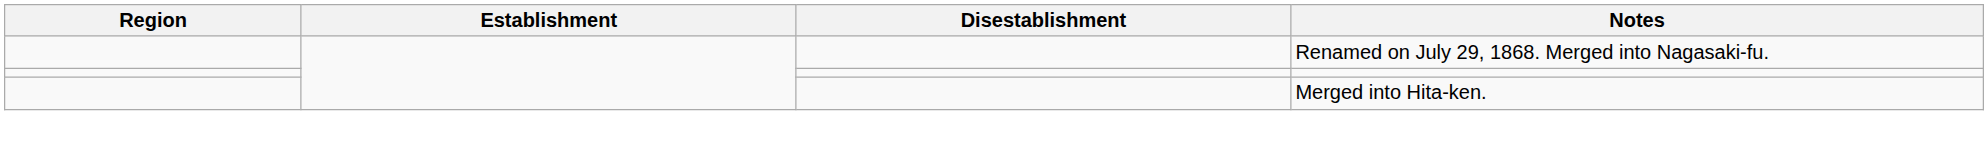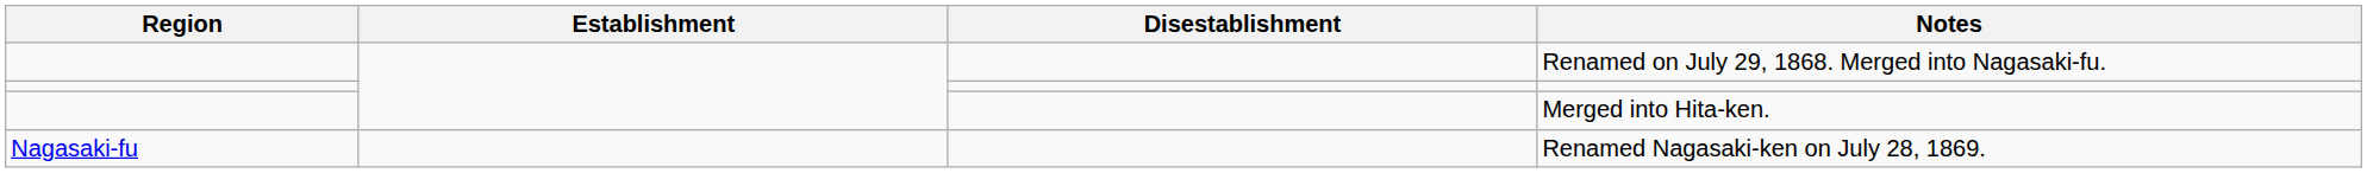+ row: Nagasaki-fu | Renamed Nagasaki-ken on July 28, 1869.
